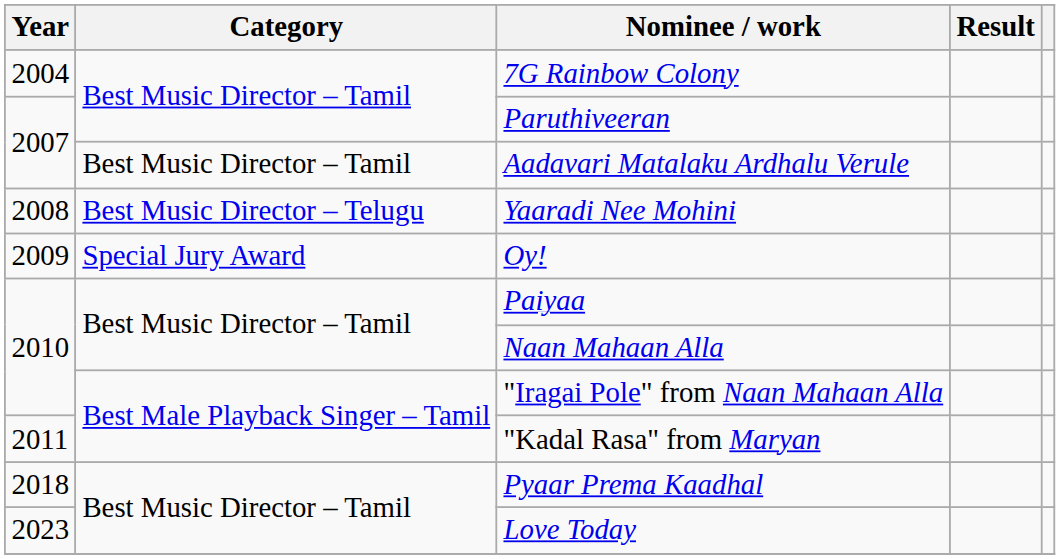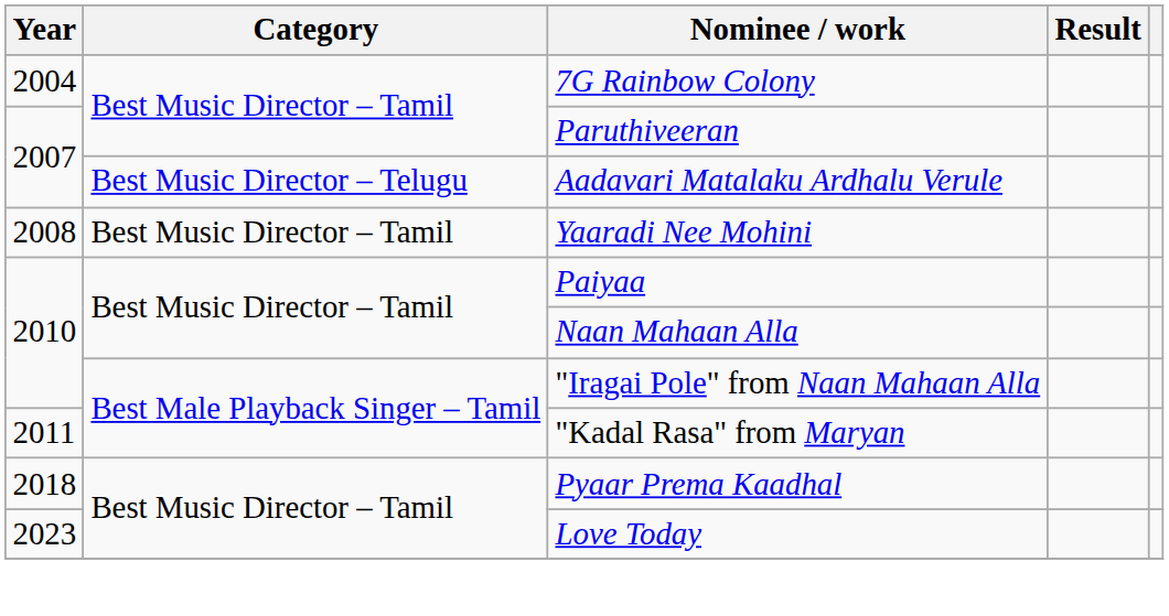Aadavari Matalaku Ardhalu Verule | Category: Best Music Director – Tamil -> Best Music Director – Telugu
Yaaradi Nee Mohini | Category: Best Music Director – Telugu -> Best Music Director – Tamil
- row: 2009 | Special Jury Award | Oy!
